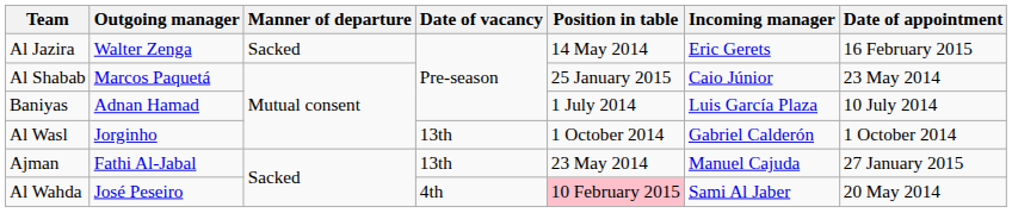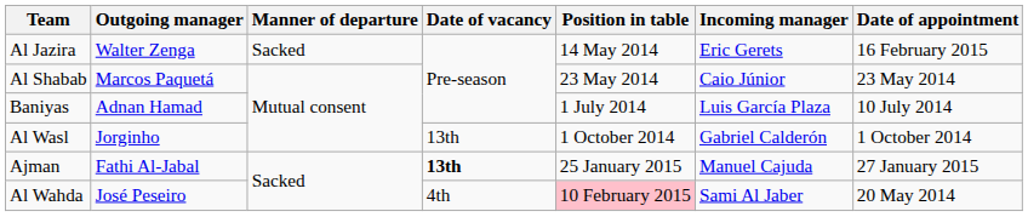Al Shabab | Position in table: 25 January 2015 -> 23 May 2014
Ajman | Date of vacancy: normal -> bold
Ajman | Position in table: 23 May 2014 -> 25 January 2015
